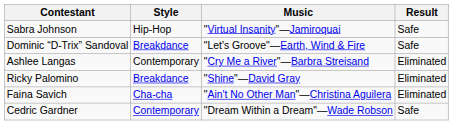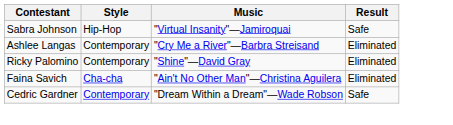- row: Dominic “D-Trix” Sandoval | Breakdance | "Let's Groove"—Earth, Wind & Fire | Safe
Ricky Palomino | Style: Breakdance -> Contemporary
